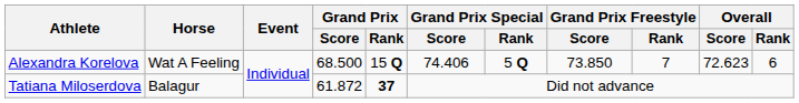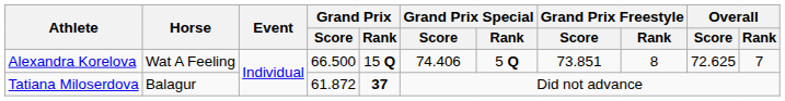Alexandra Korelova | Grand Prix / Score: 68.500 -> 66.500
Alexandra Korelova | Grand Prix Freestyle / Score: 73.850 -> 73.851
Alexandra Korelova | Grand Prix Freestyle / Rank: 7 -> 8
Alexandra Korelova | Overall / Score: 72.623 -> 72.625
Alexandra Korelova | Overall / Rank: 6 -> 7
